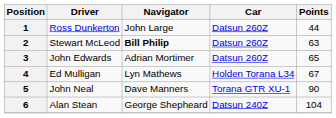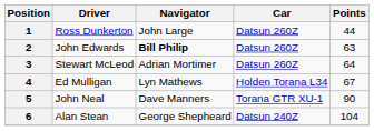2 | Driver: Stewart McLeod -> John Edwards
3 | Driver: John Edwards -> Stewart McLeod
3 | Points: 65 -> 64
